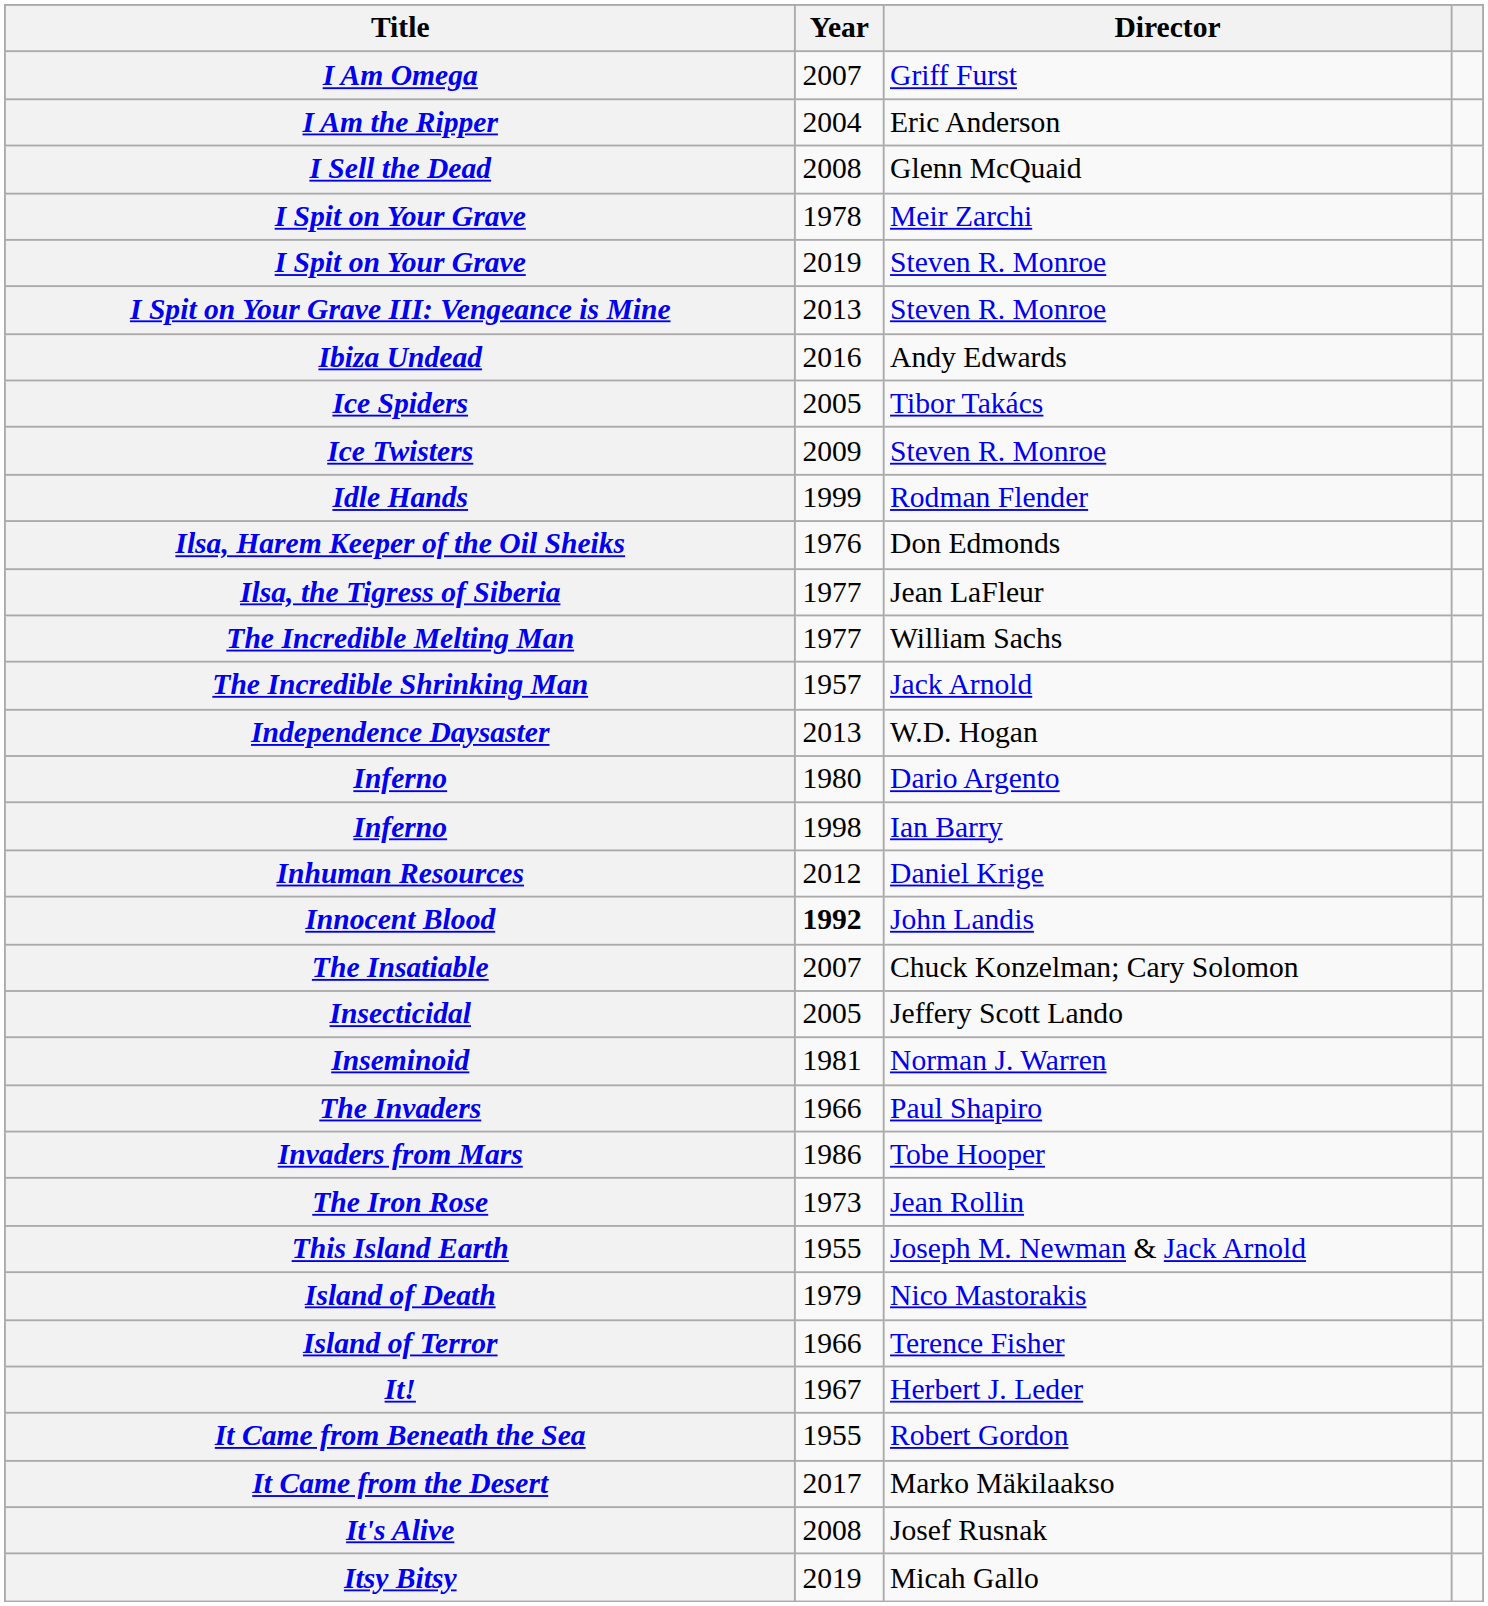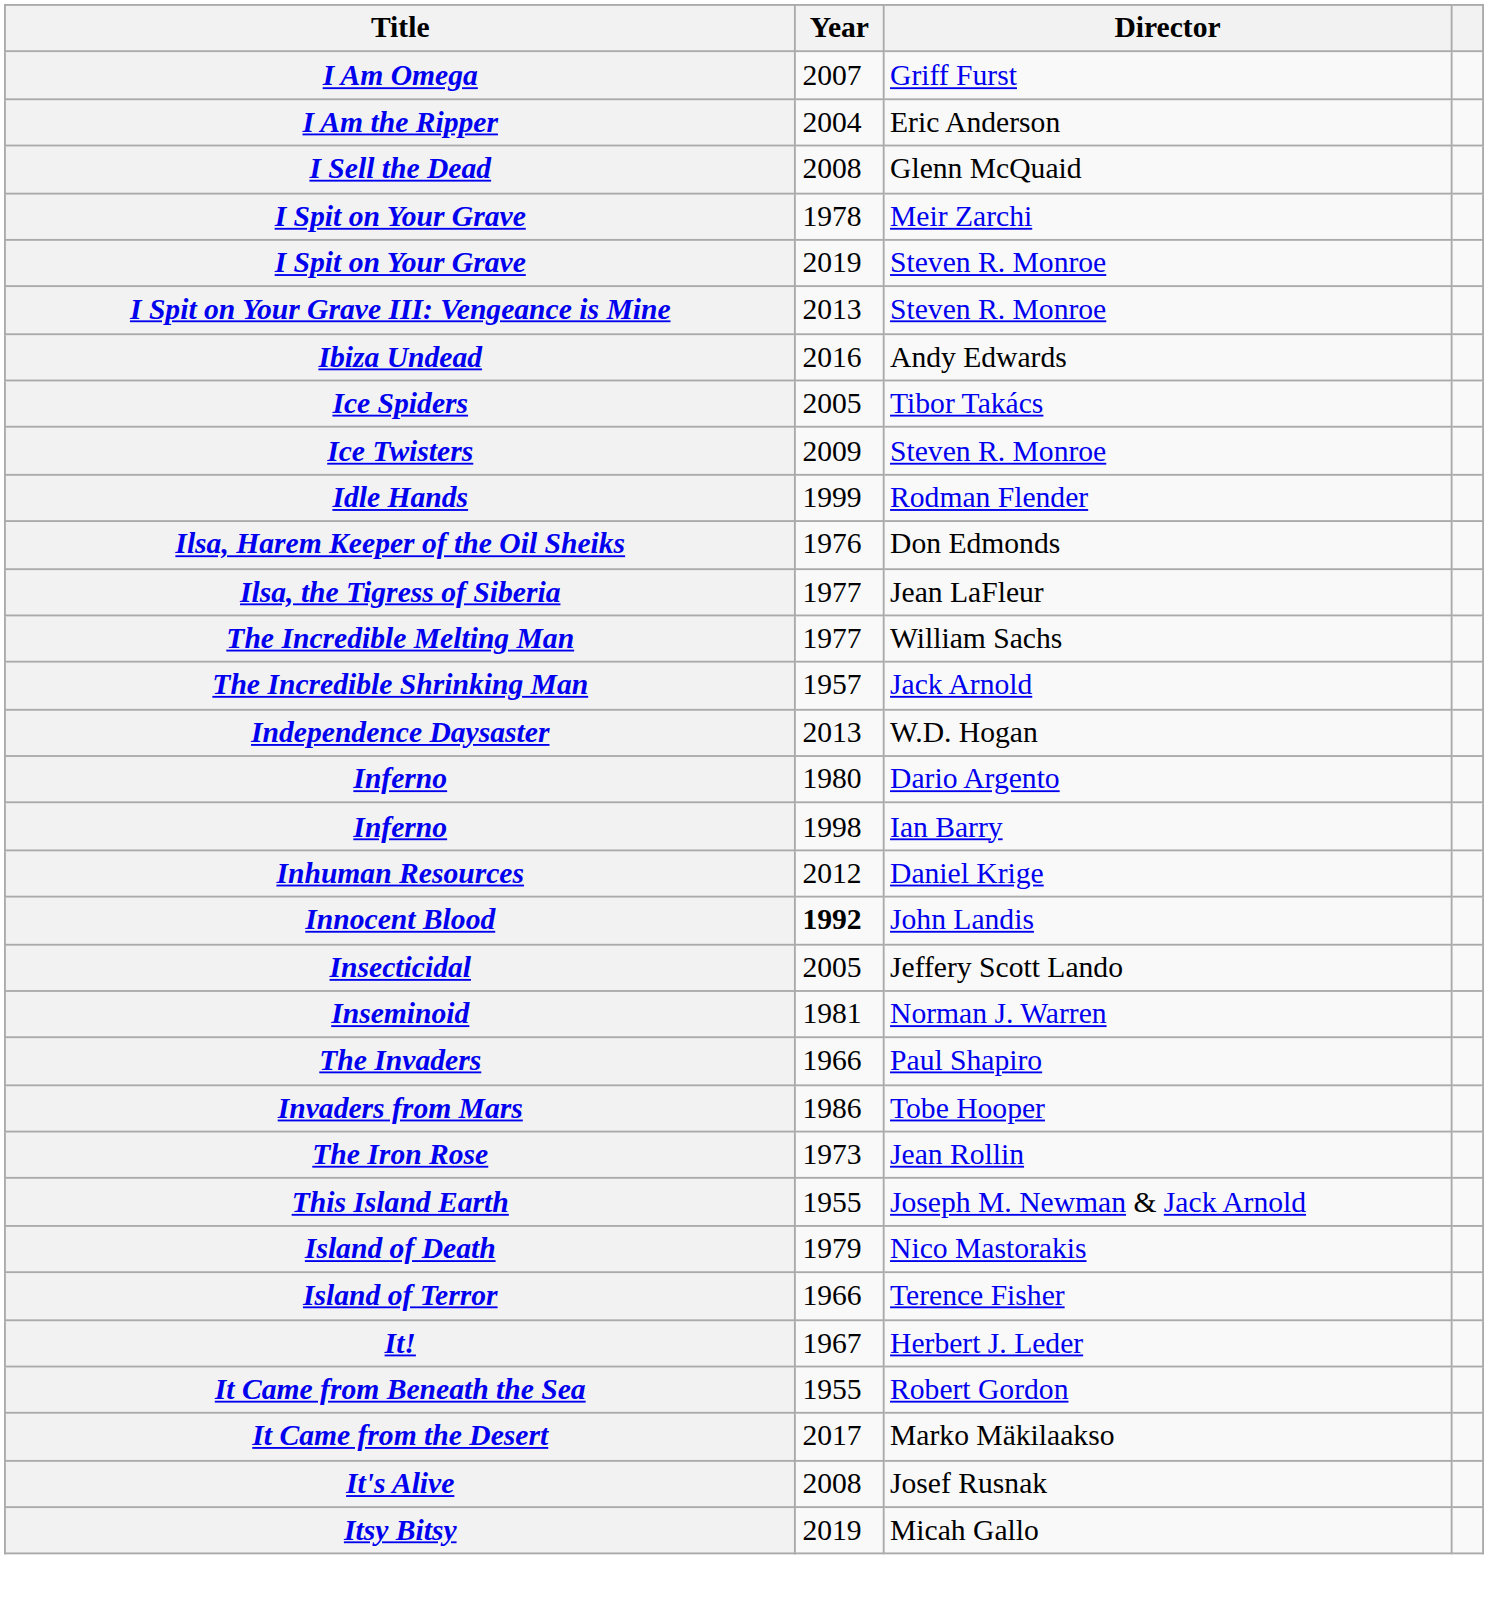- row: The Insatiable | 2007 | Chuck Konzelman; Cary Solomon
